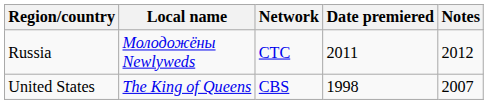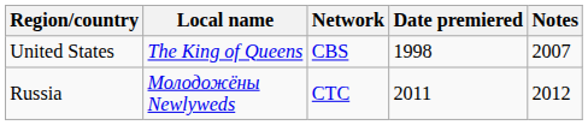rows swapped: Russia <-> United States
